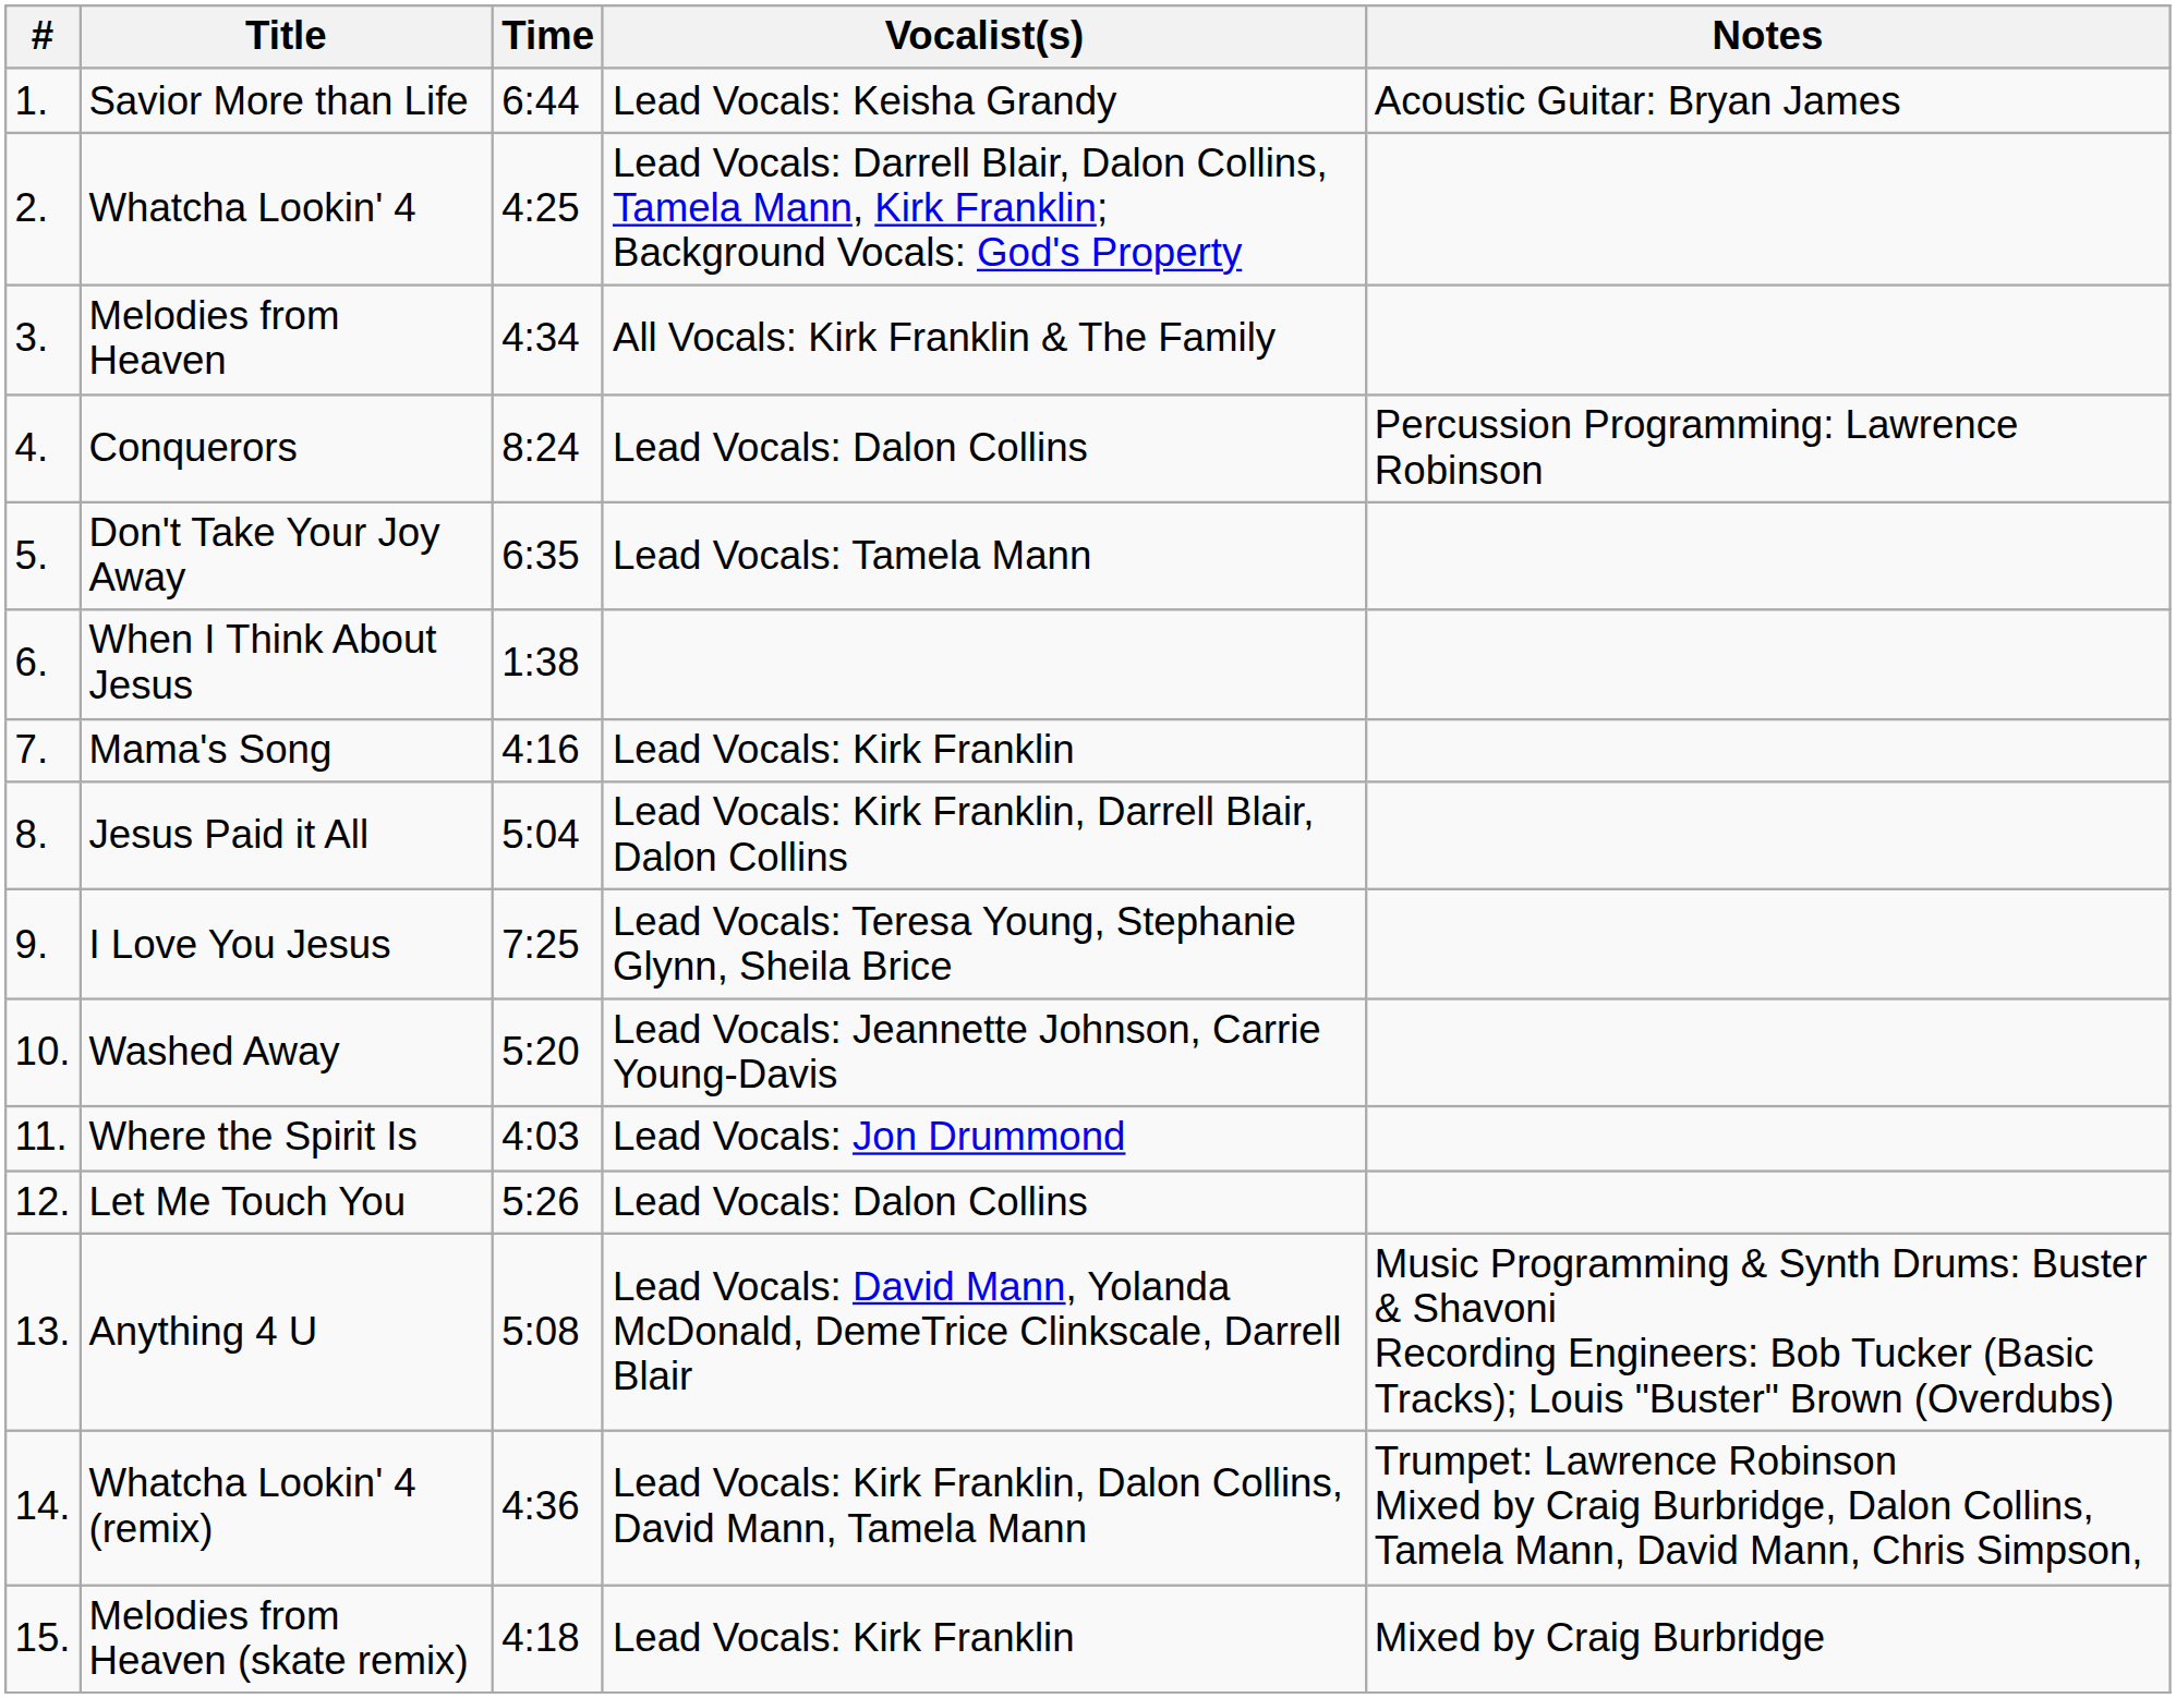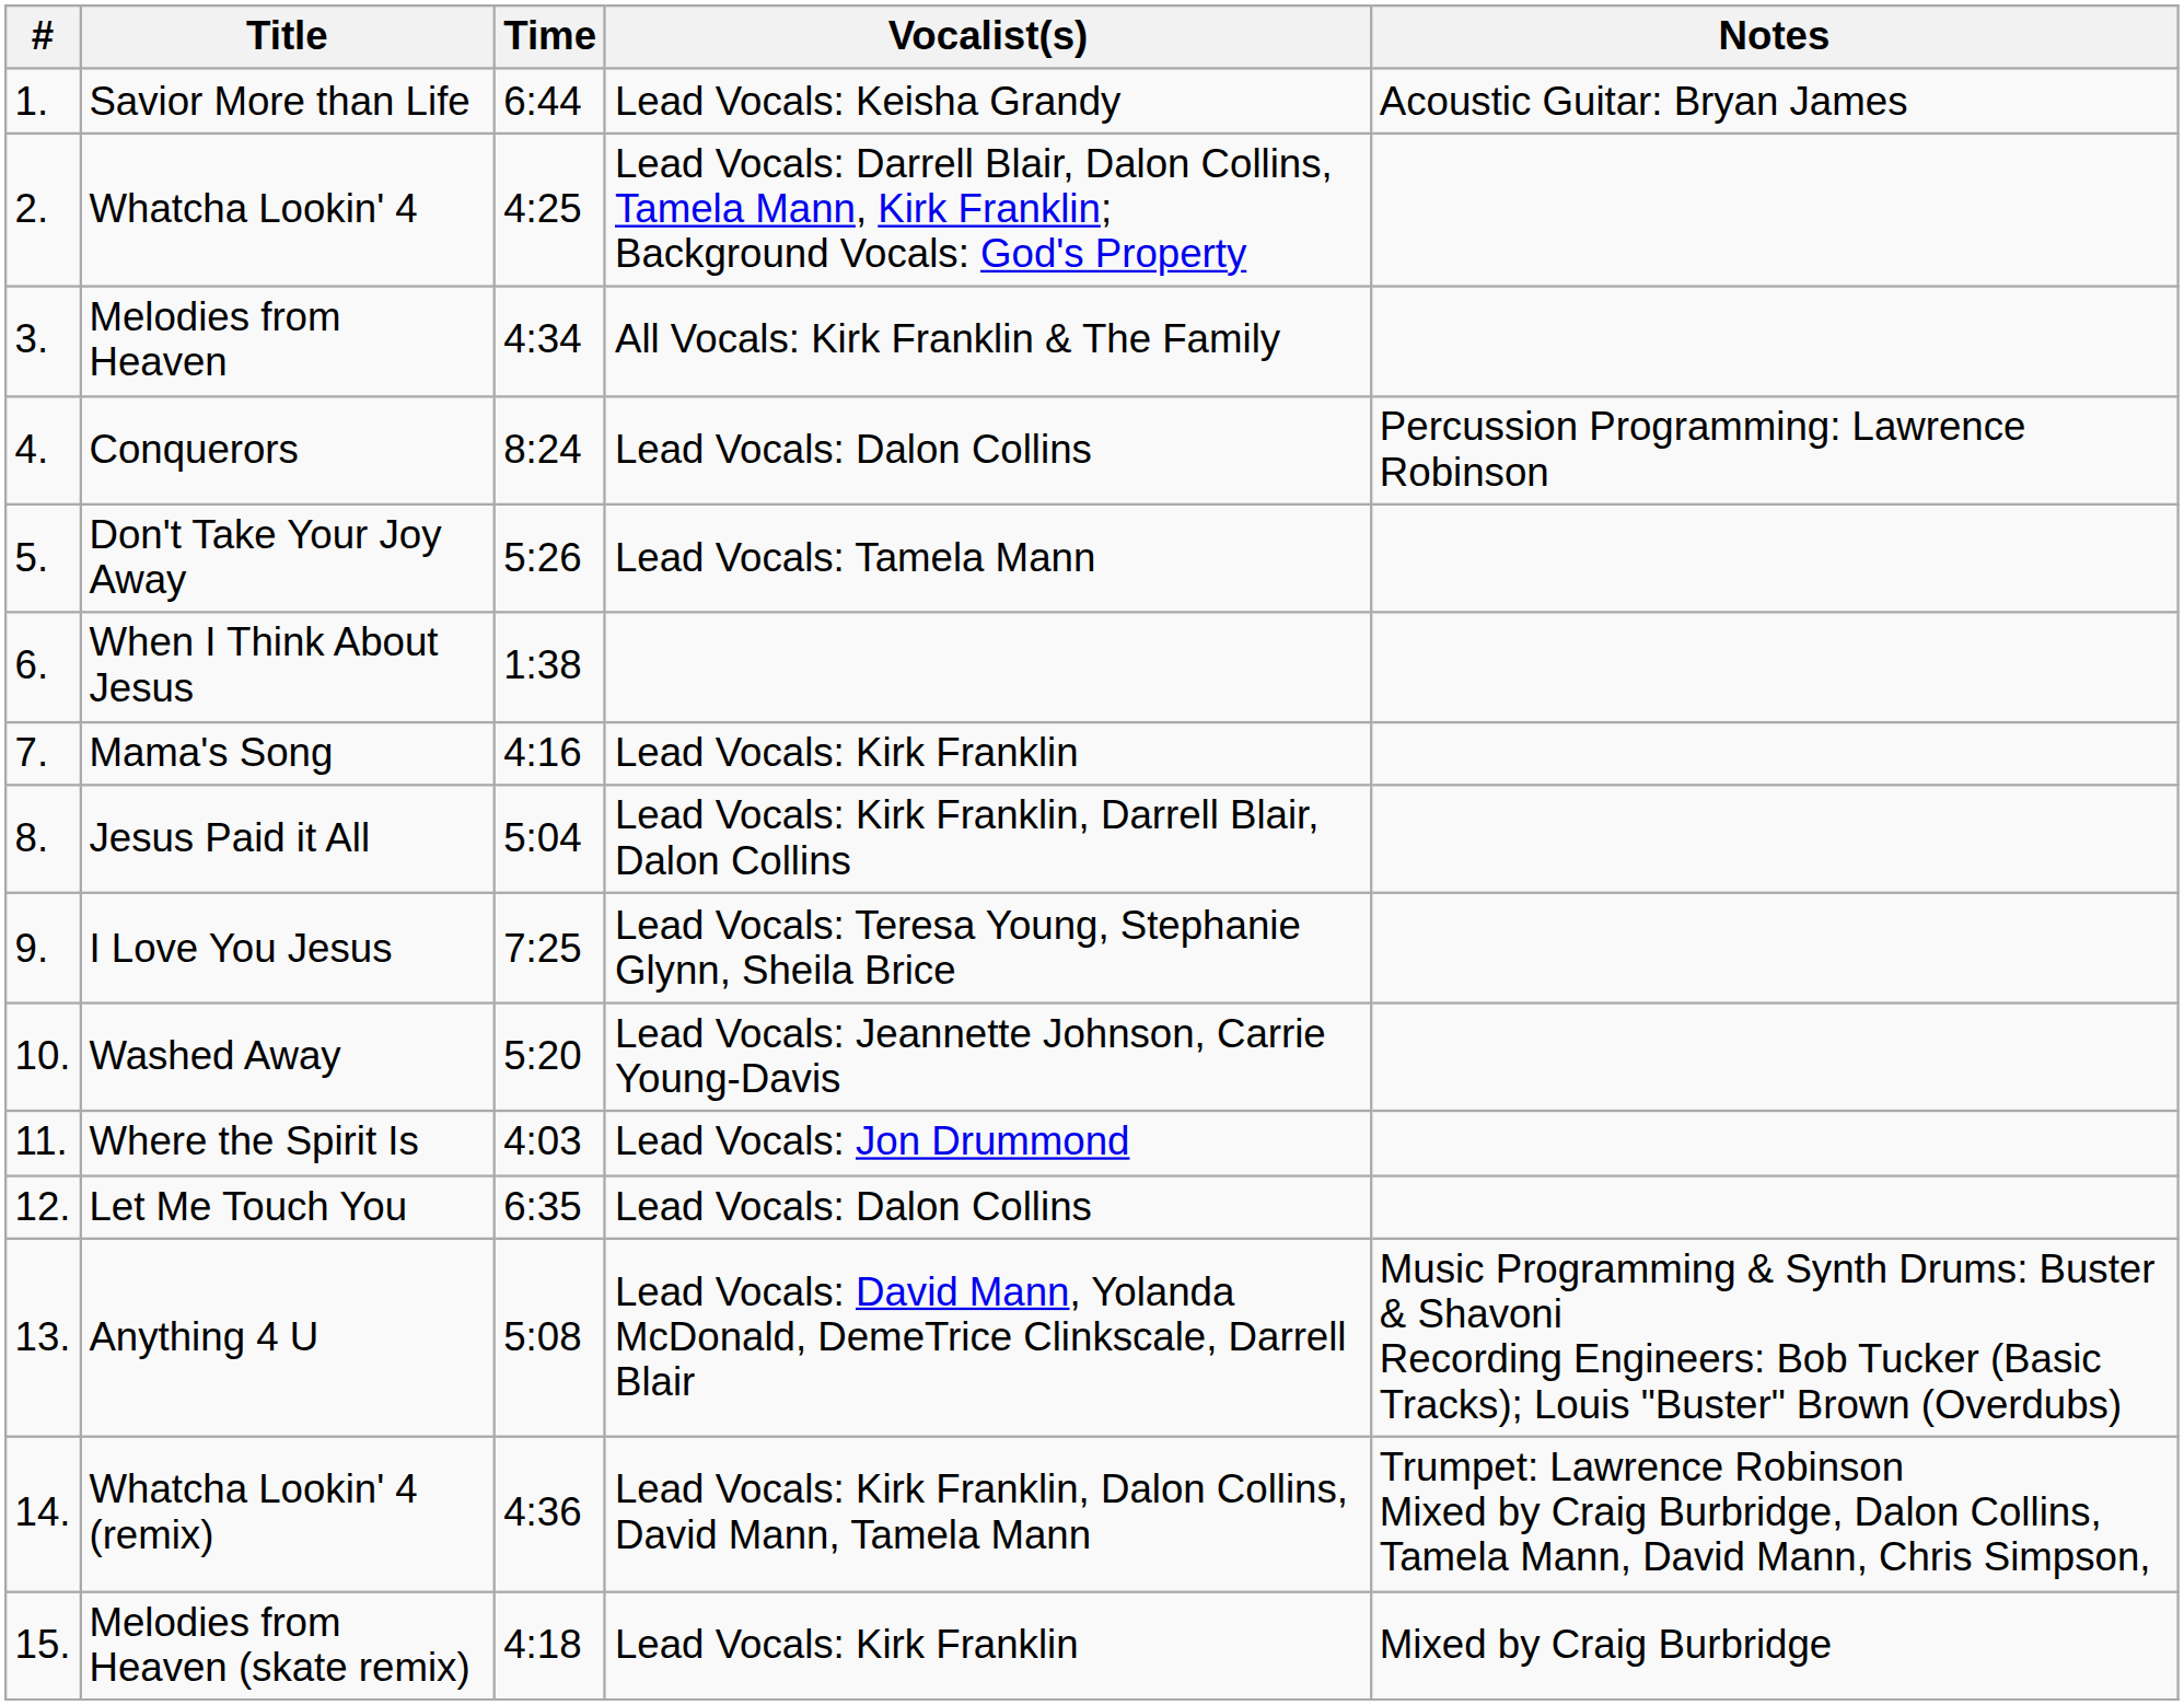Don't Take Your Joy Away | Time: 6:35 -> 5:26
Let Me Touch You | Time: 5:26 -> 6:35
